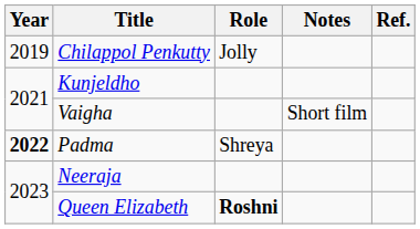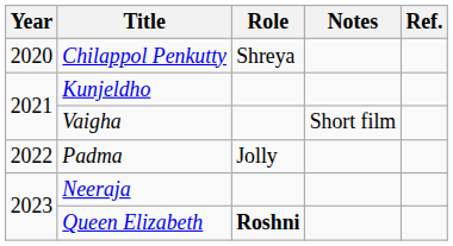Chilappol Penkutty | Year: 2019 -> 2020
Chilappol Penkutty | Role: Jolly -> Shreya
Padma | Year: bold -> normal
Padma | Role: Shreya -> Jolly
